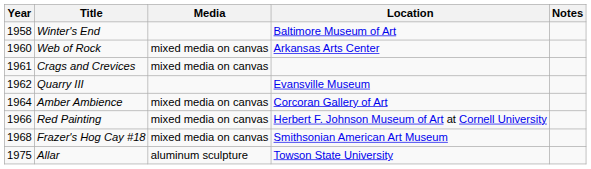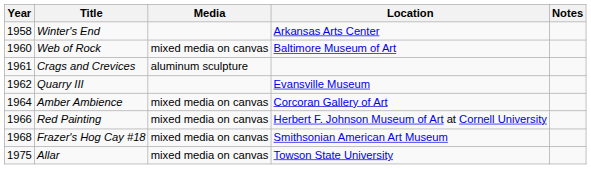Winter's End | Location: Baltimore Museum of Art -> Arkansas Arts Center
Web of Rock | Location: Arkansas Arts Center -> Baltimore Museum of Art
Crags and Crevices | Media: mixed media on canvas -> aluminum sculpture
Allar | Media: aluminum sculpture -> mixed media on canvas
